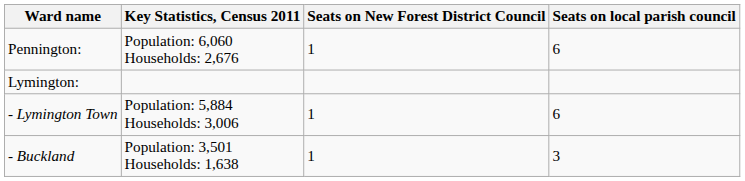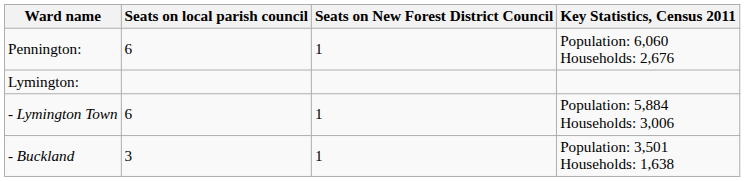columns swapped: Key Statistics, Census 2011 <-> Seats on local parish council
